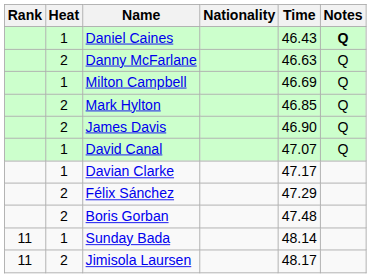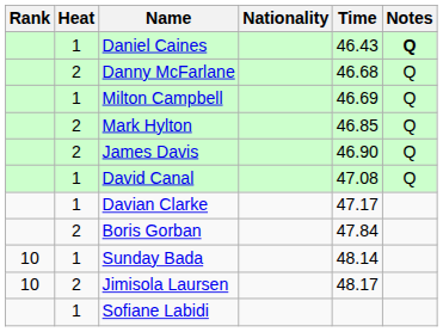Danny McFarlane | Time: 46.63 -> 46.68
David Canal | Time: 47.07 -> 47.08
- row: 2 | Félix Sánchez | 47.29
Boris Gorban | Time: 47.48 -> 47.84
Sunday Bada | Rank: 11 -> 10
Jimisola Laursen | Rank: 11 -> 10
+ row: 1 | Sofiane Labidi
